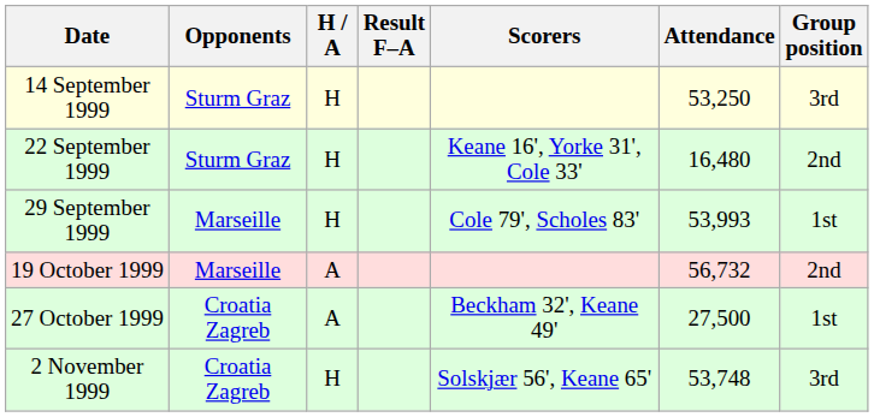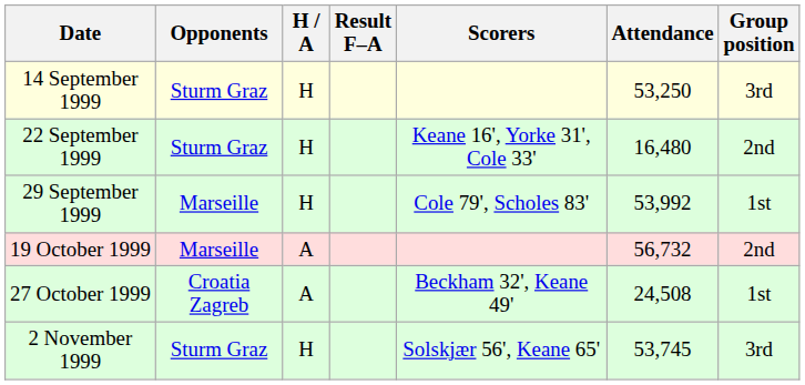29 September 1999 | Attendance: 53,993 -> 53,992
27 October 1999 | Attendance: 27,500 -> 24,508
2 November 1999 | Opponents: Croatia Zagreb -> Sturm Graz
2 November 1999 | Attendance: 53,748 -> 53,745
